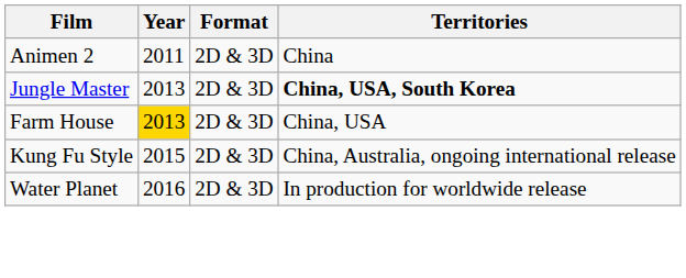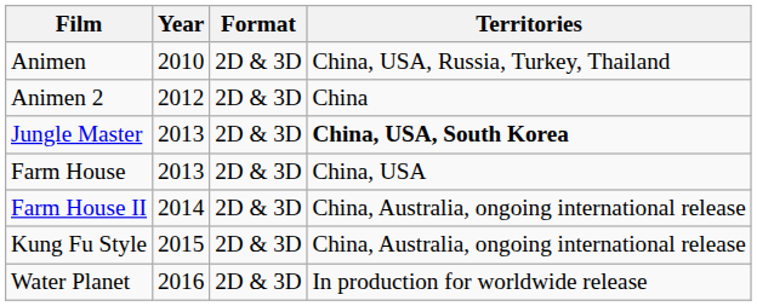+ row: Animen | 2010 | 2D & 3D | China, USA, Russia, Turkey, Thailand
Animen 2 | Year: 2011 -> 2012
Farm House | Year: gold background -> no background
+ row: Farm House II | 2014 | 2D & 3D | China, Australia, ongoing international release
